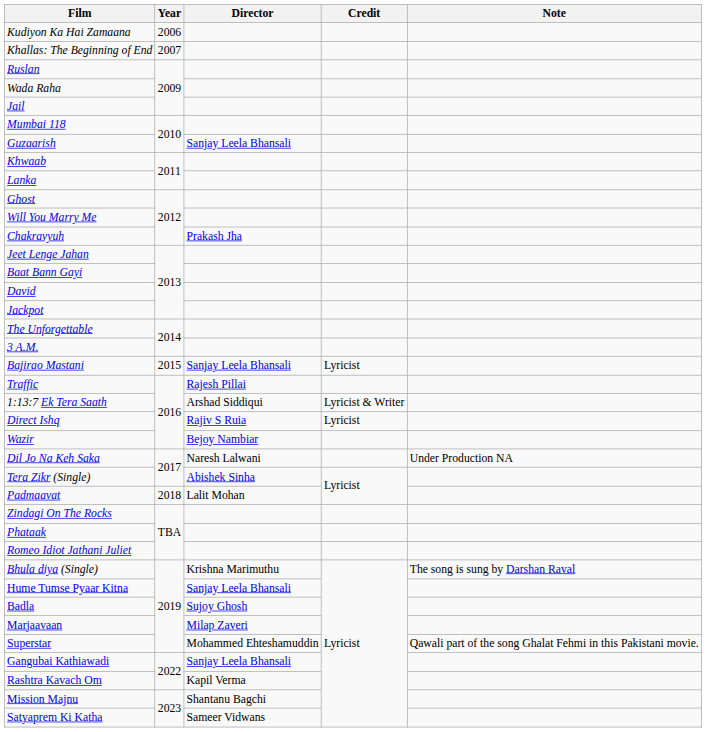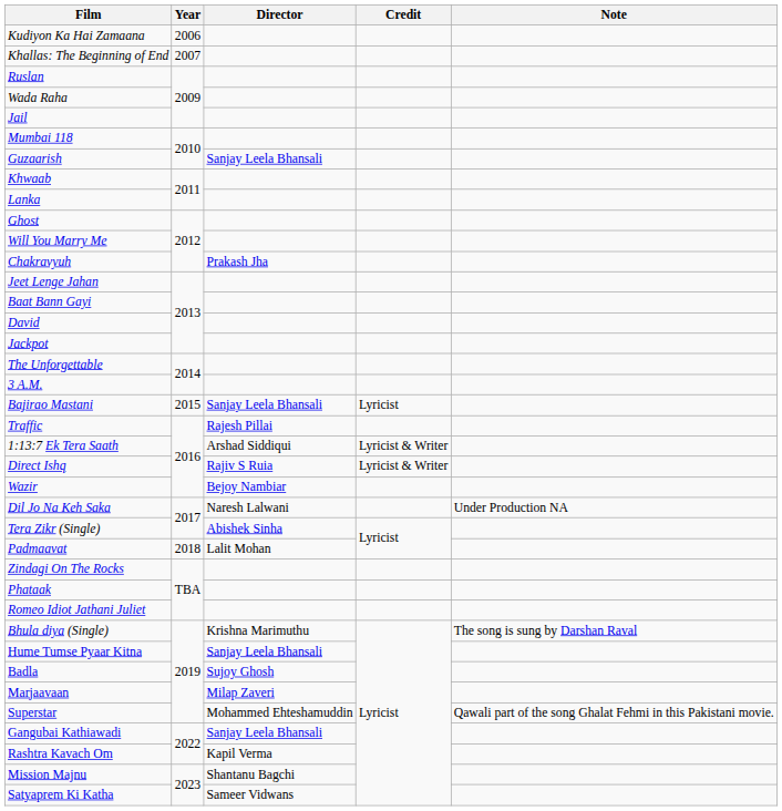Direct Ishq | Credit: Lyricist -> Lyricist & Writer
